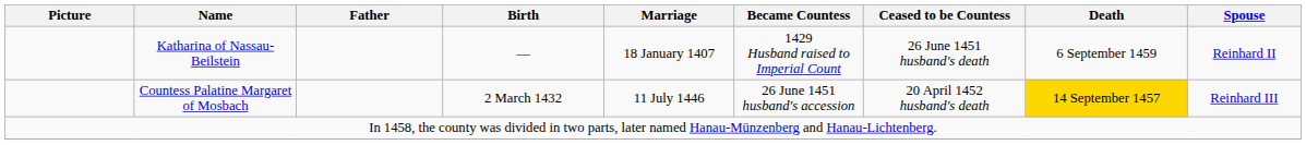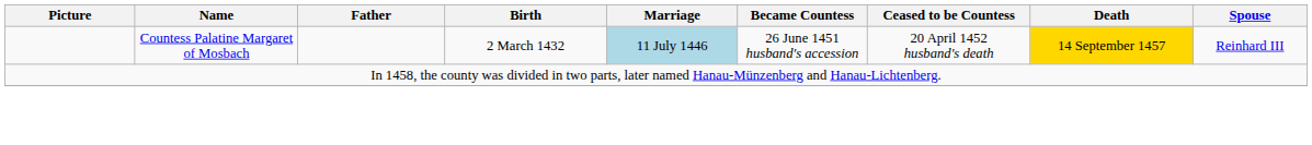- row: Katharina of Nassau-Beilstein | — | 18 January 1407 | 1429 Husband raised to Imperial Count | 26 June 1451 husband's death | 6 September 1459 | Reinhard II
Countess Palatine Margaret of Mosbach | Marriage: no background -> lightblue background
